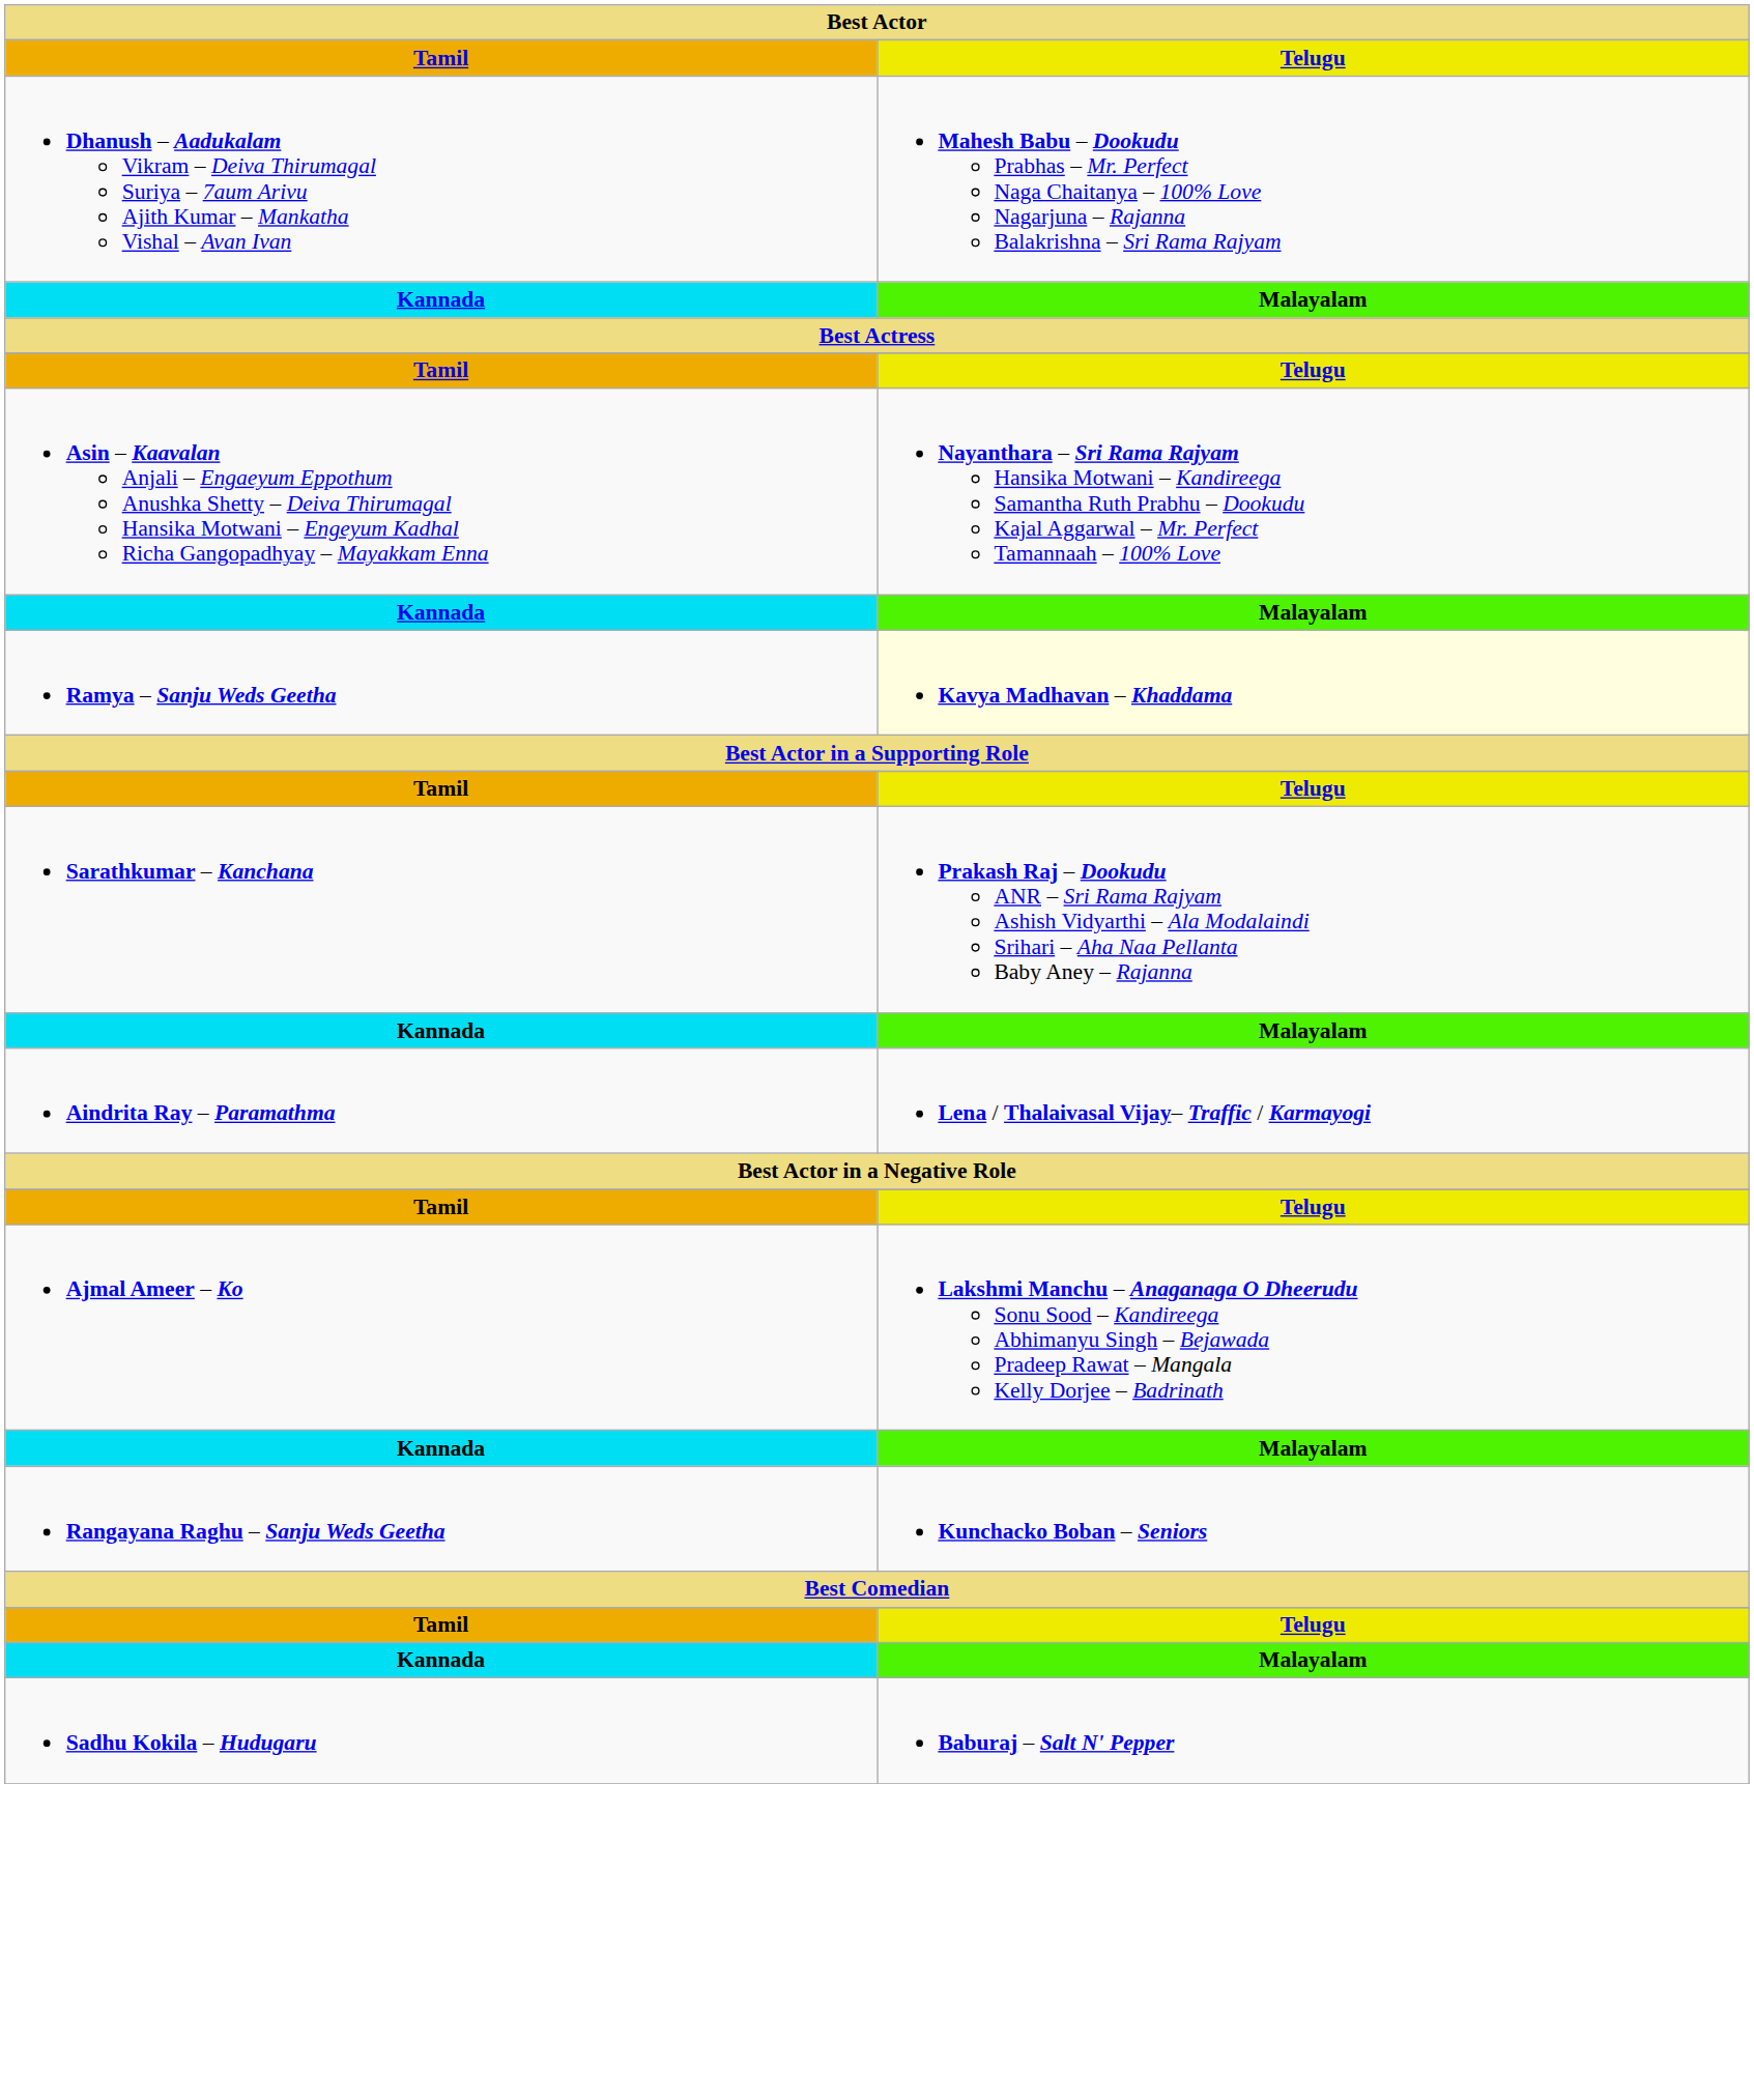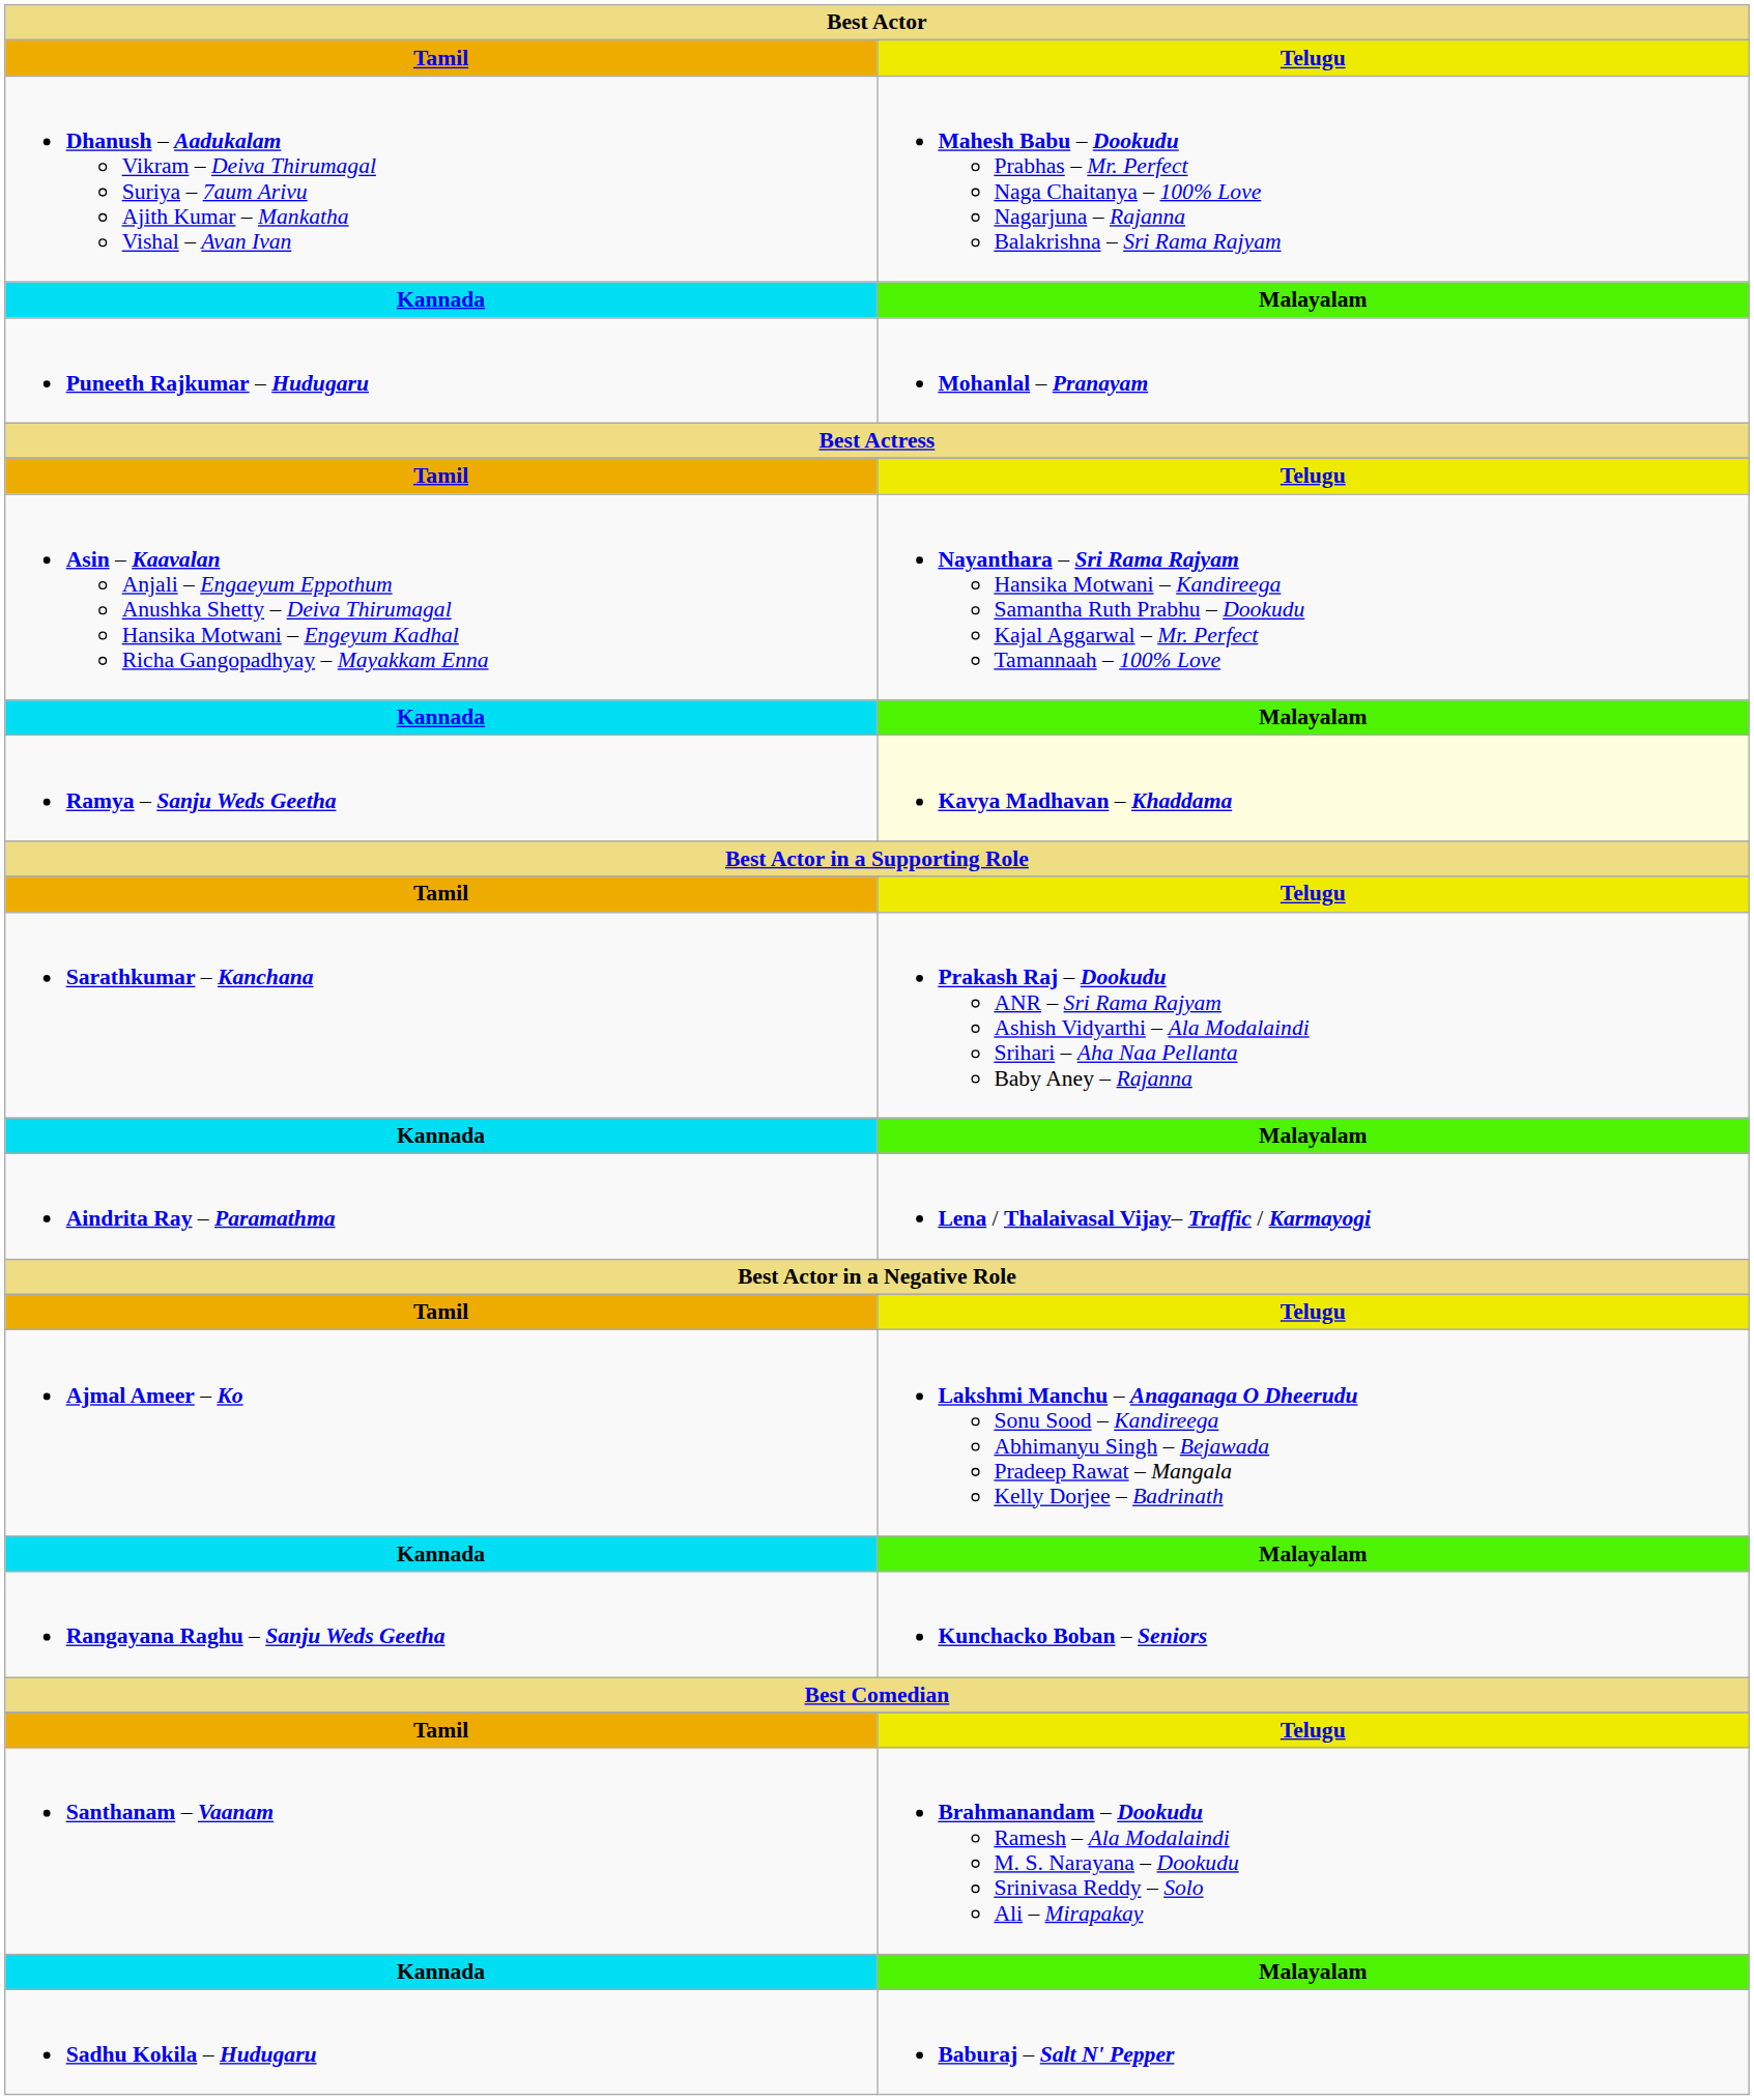+ row: Puneeth Rajkumar – Hudugaru | Mohanlal – Pranayam
+ row: Santhanam – Vaanam | Brahmanandam – Dookudu Ramesh – Ala Modalaindi M. S. Narayana – Dookudu Srinivasa Reddy – Solo Ali – Mirapakay
